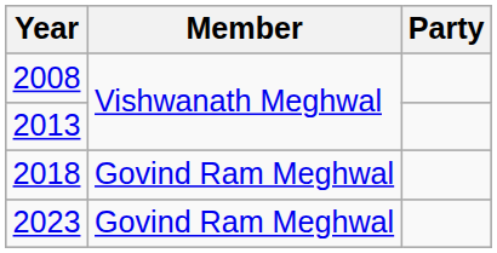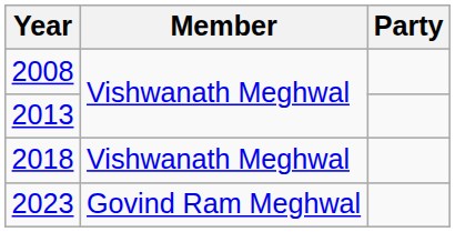2018 | Member: Govind Ram Meghwal -> Vishwanath Meghwal
